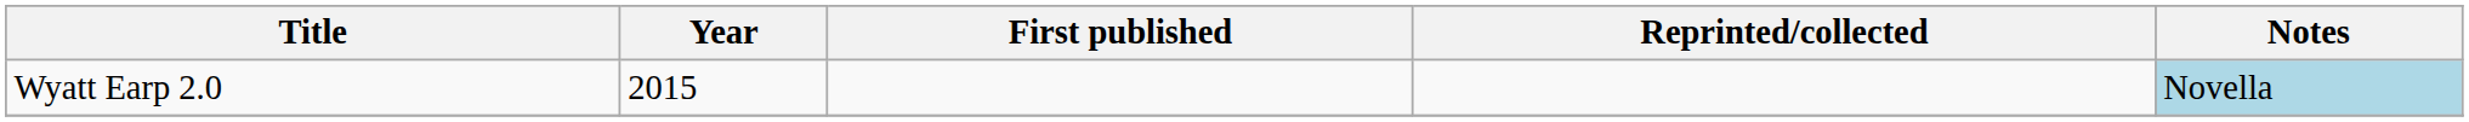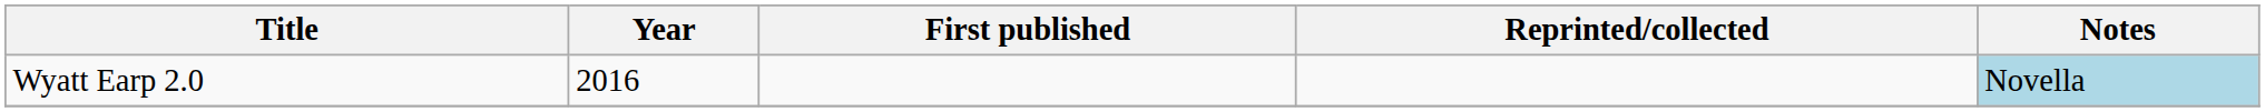Wyatt Earp 2.0 | Year: 2015 -> 2016
